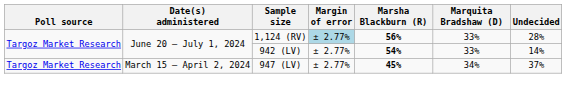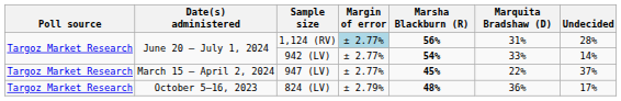1,124 (RV) | Marquita Bradshaw (D): 33% -> 31%
947 (LV) | Marquita Bradshaw (D): 34% -> 22%
+ row: Targoz Market Research | October 5–16, 2023 | 824 (LV) | ± 2.79% | 48% | 36% | 17%
